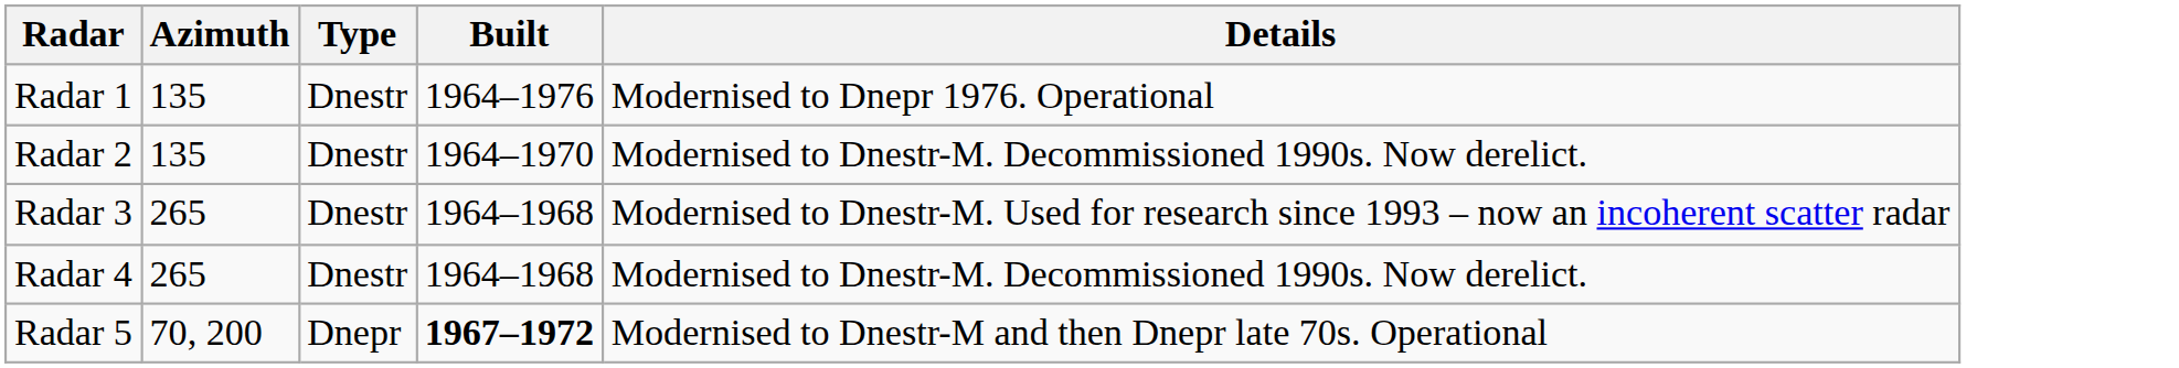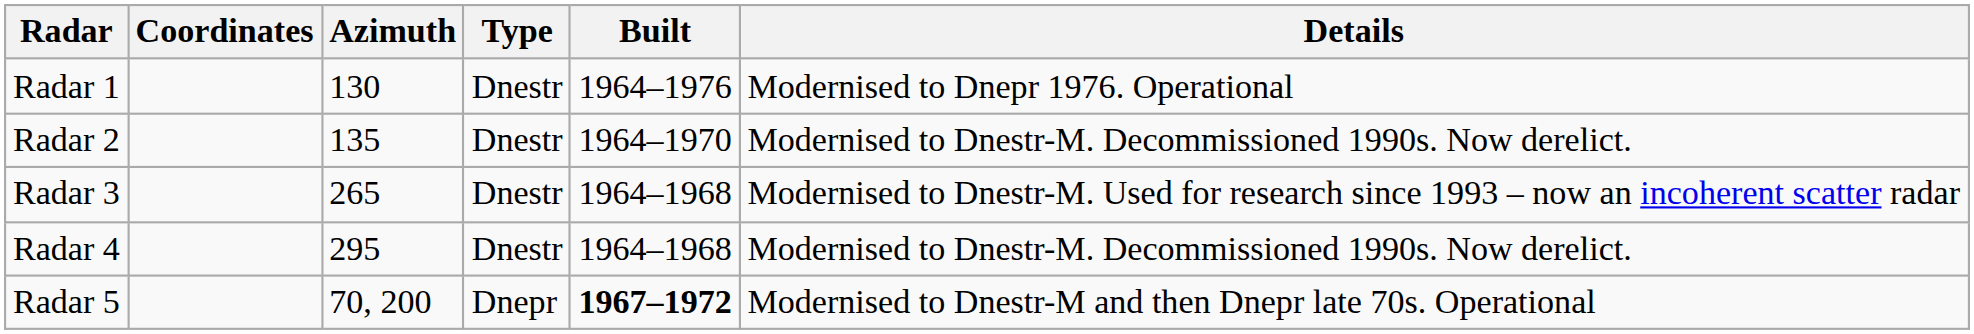+ column: Coordinates
Radar 1 | Azimuth: 135 -> 130
Radar 4 | Azimuth: 265 -> 295
